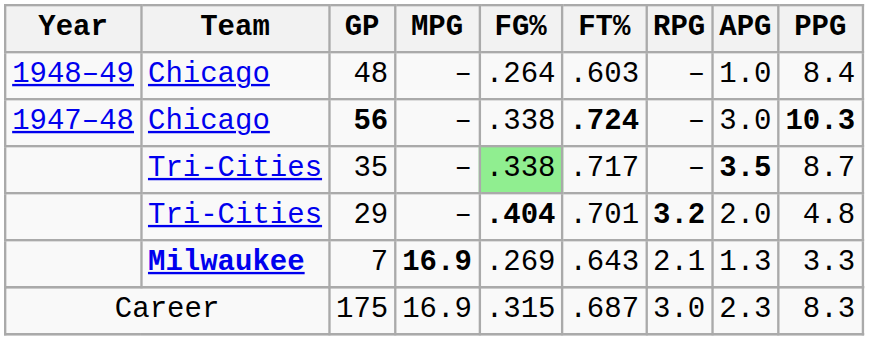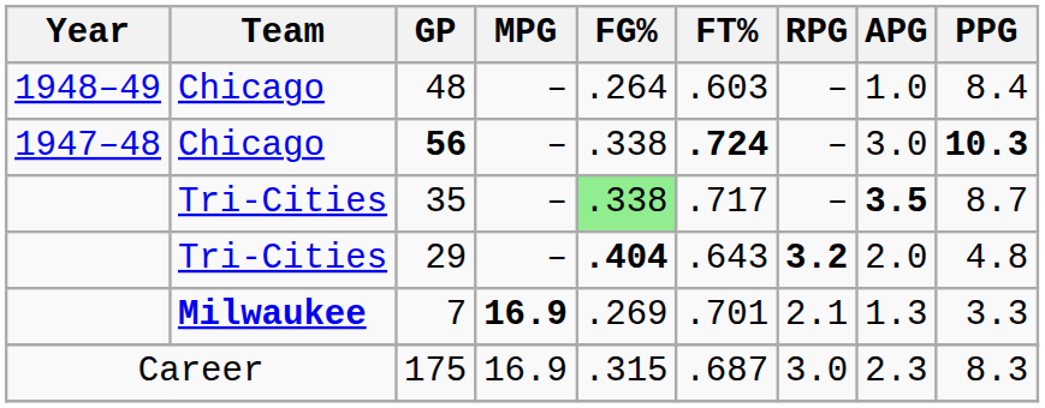29 | FT%: .701 -> .643
7 | FT%: .643 -> .701
